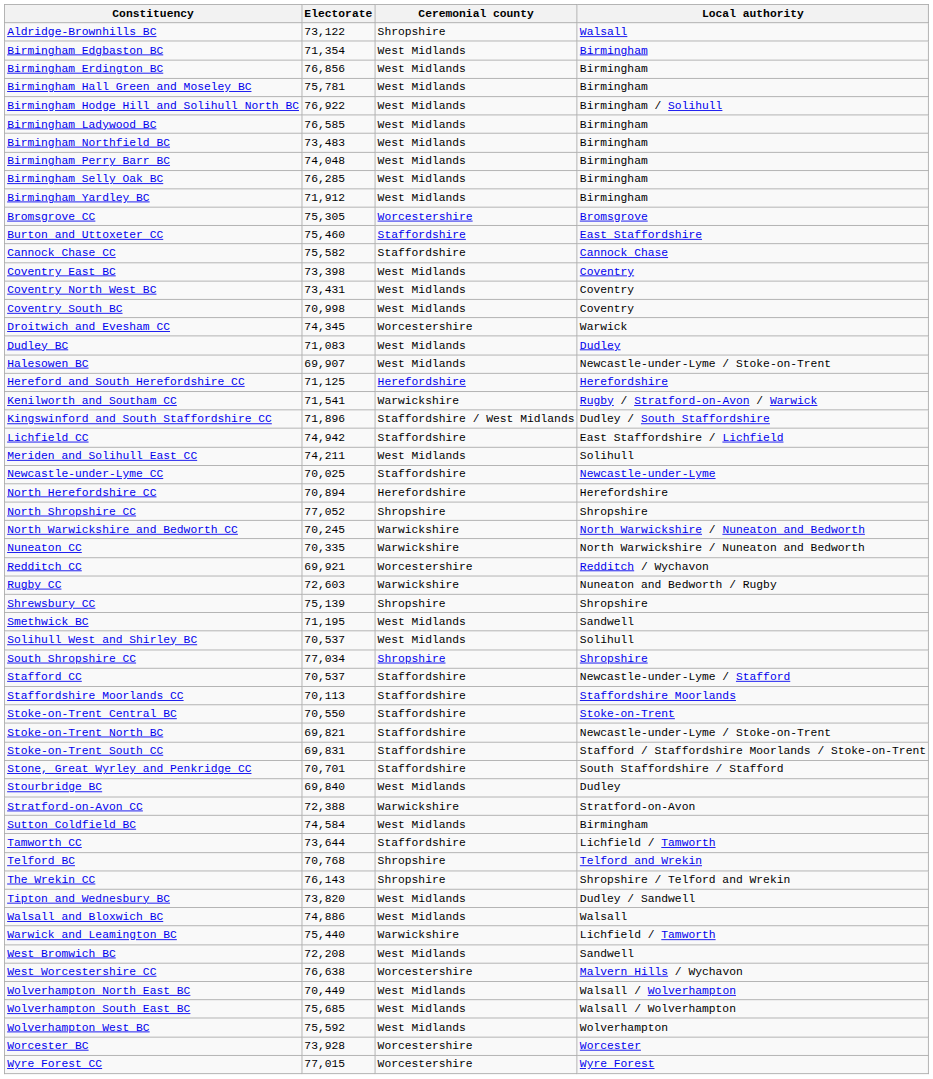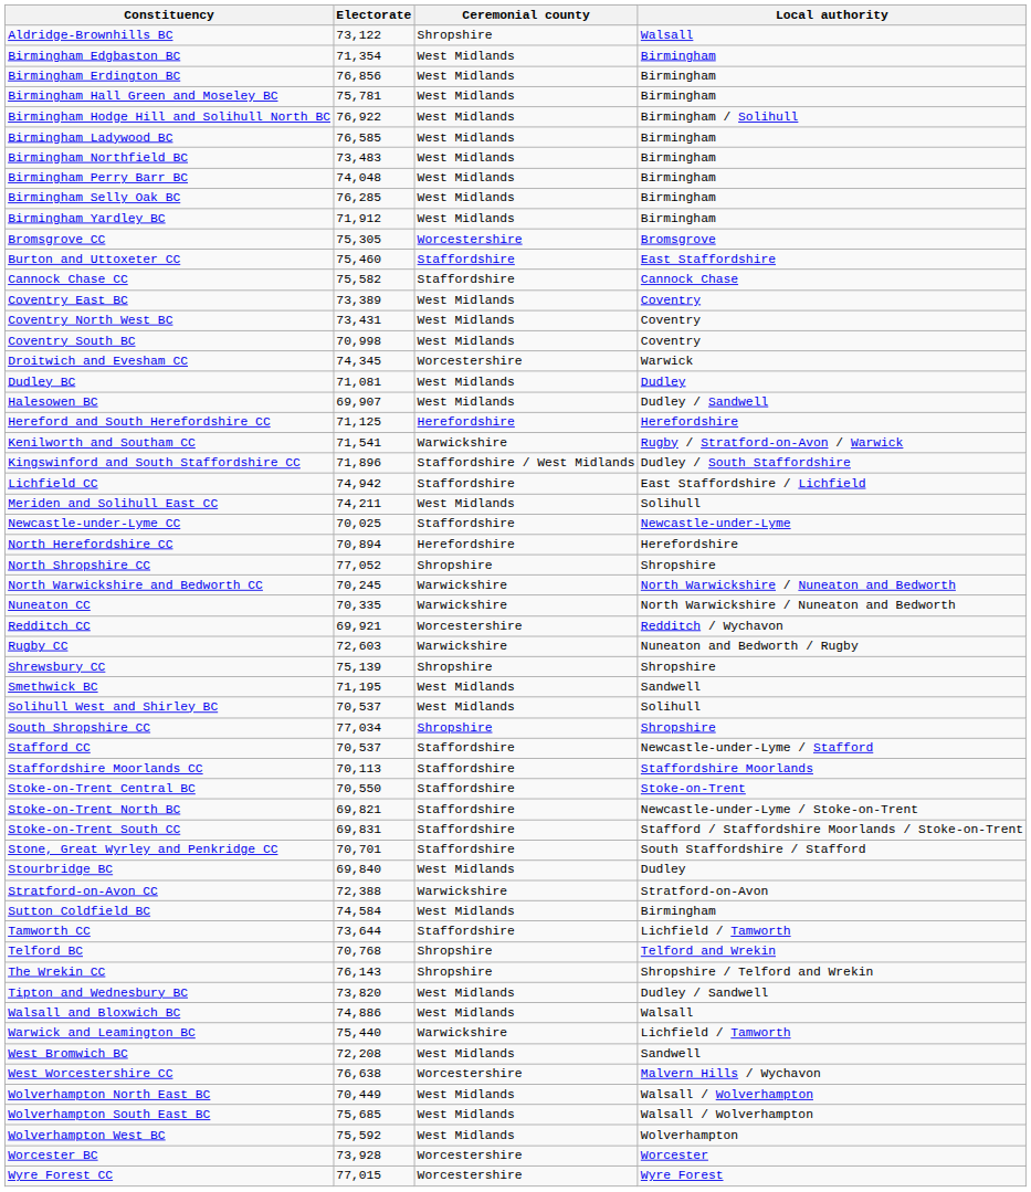Coventry East BC | Electorate: 73,398 -> 73,389
Dudley BC | Electorate: 71,083 -> 71,081
Halesowen BC | Local authority: Newcastle-under-Lyme / Stoke-on-Trent -> Dudley / Sandwell
